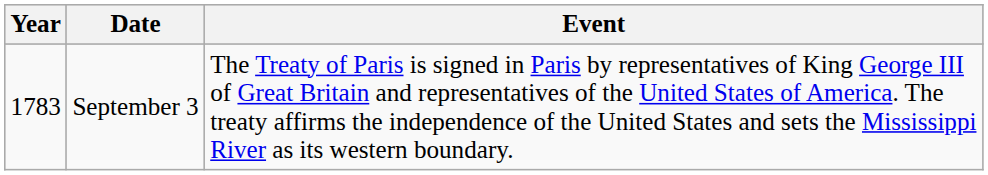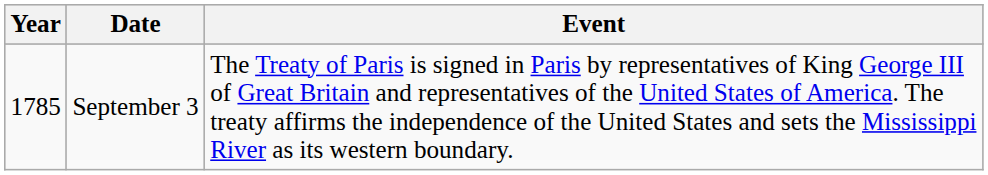September 3 | Year: 1783 -> 1785
